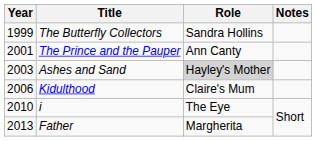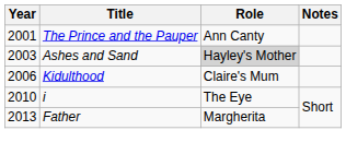- row: 1999 | The Butterfly Collectors | Sandra Hollins
